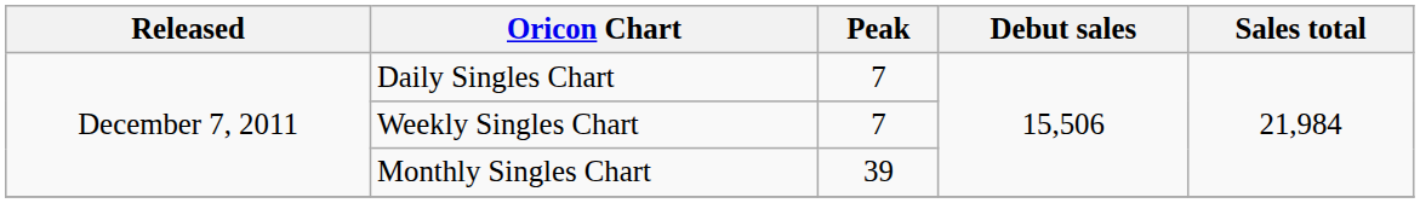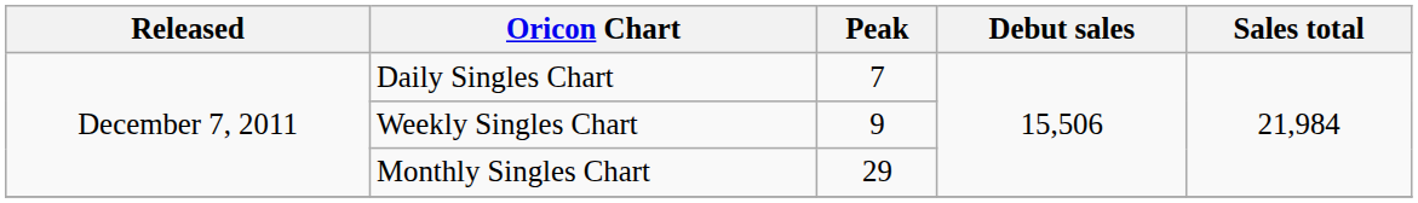Weekly Singles Chart | Peak: 7 -> 9
Monthly Singles Chart | Peak: 39 -> 29
